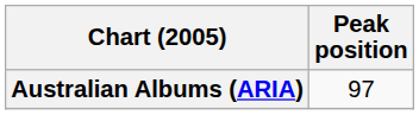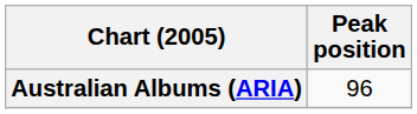Australian Albums (ARIA) | Peak position: 97 -> 96
